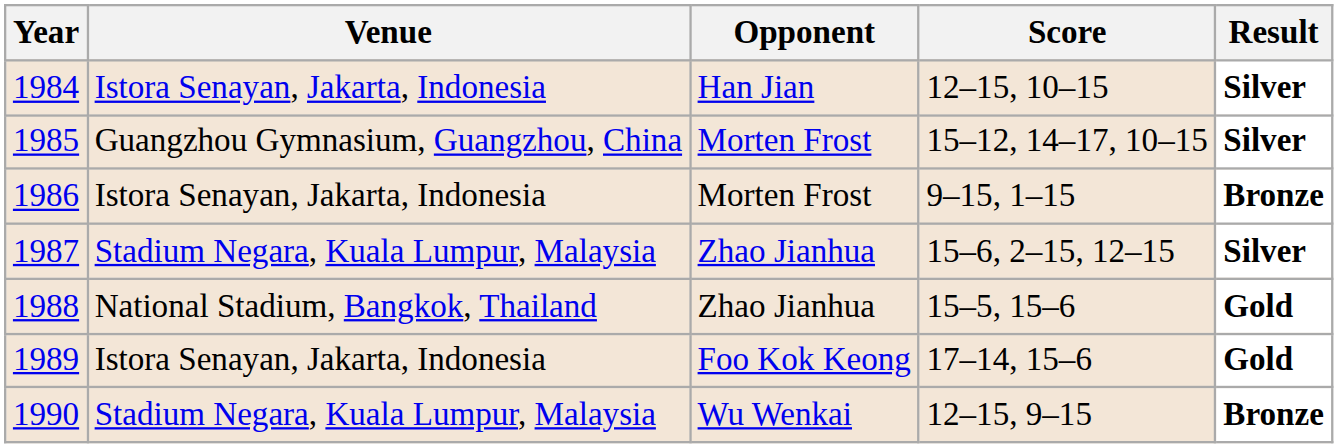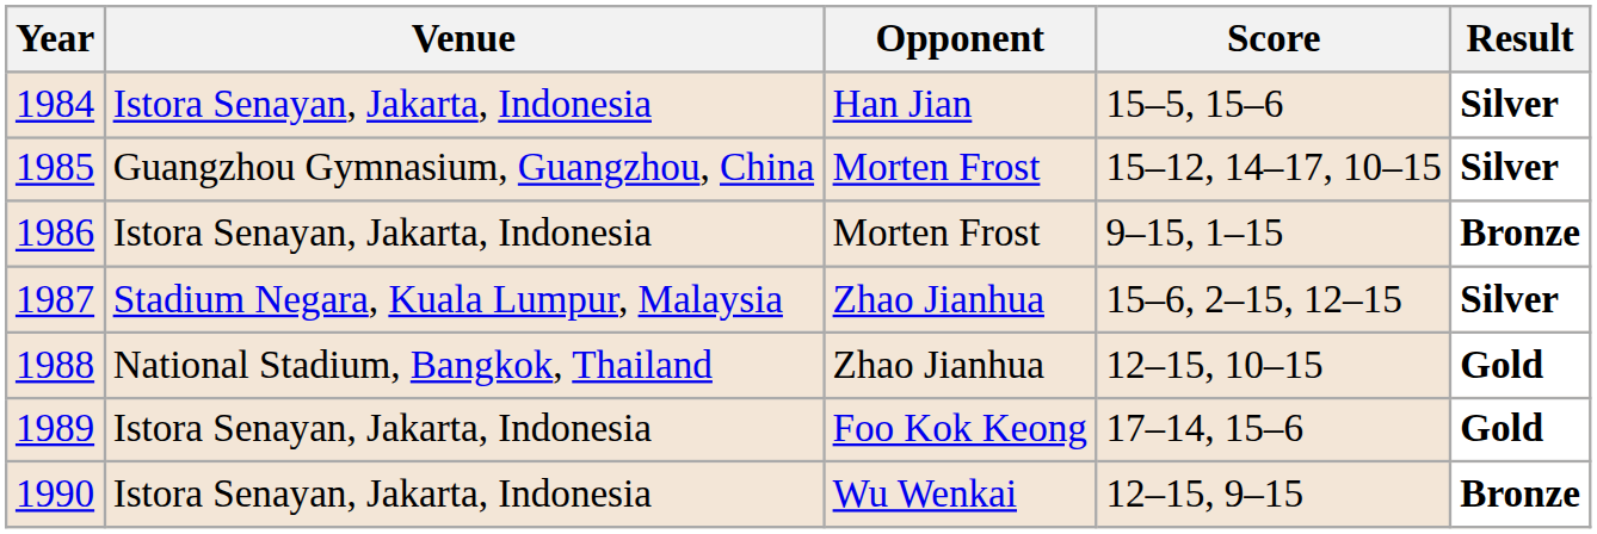1984 | Score: 12–15, 10–15 -> 15–5, 15–6
1988 | Score: 15–5, 15–6 -> 12–15, 10–15
1990 | Venue: Stadium Negara, Kuala Lumpur, Malaysia -> Istora Senayan, Jakarta, Indonesia
